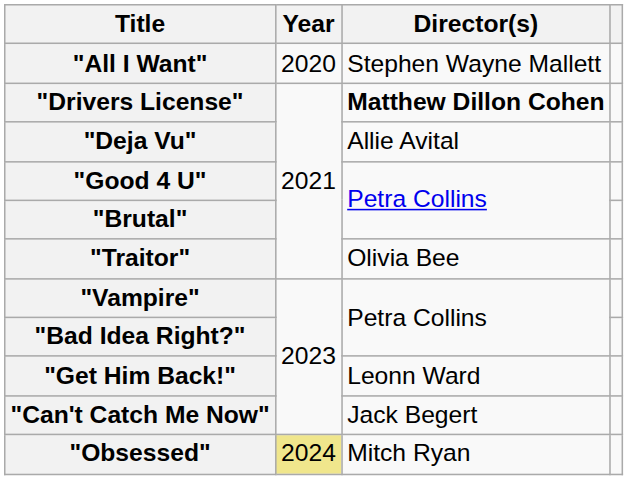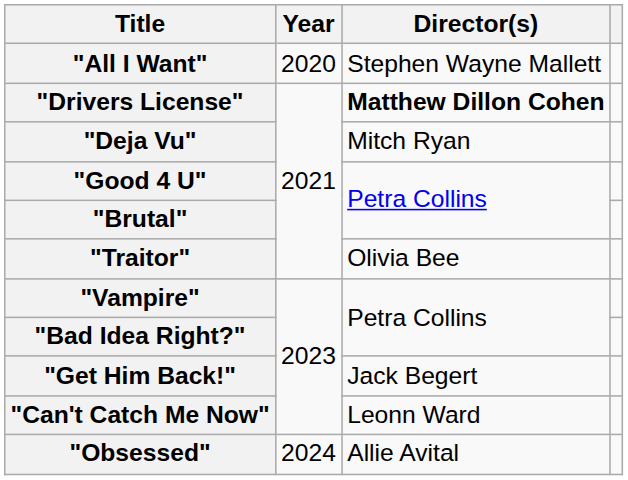"Deja Vu" | Director(s): Allie Avital -> Mitch Ryan
"Get Him Back!" | Director(s): Leonn Ward -> Jack Begert
"Can't Catch Me Now" | Director(s): Jack Begert -> Leonn Ward
"Obsessed" | Year: khaki background -> no background
"Obsessed" | Director(s): Mitch Ryan -> Allie Avital
